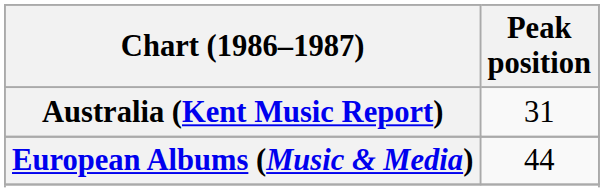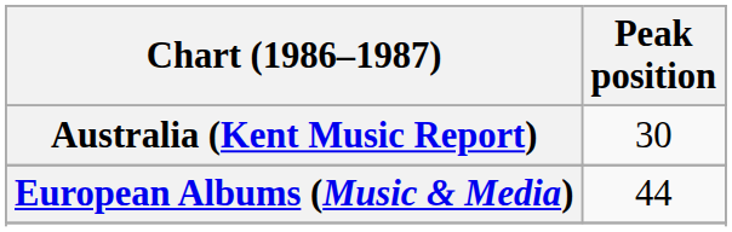Australia (Kent Music Report) | Peak position: 31 -> 30
